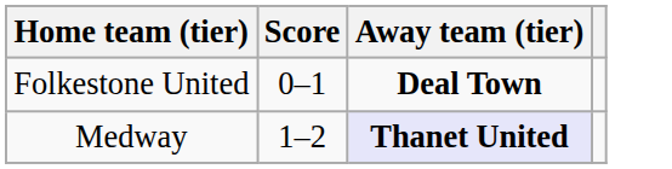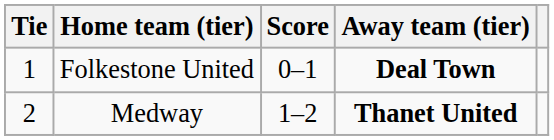+ column: Tie | 1 | 2
Medway | Away team (tier): lavender background -> no background
